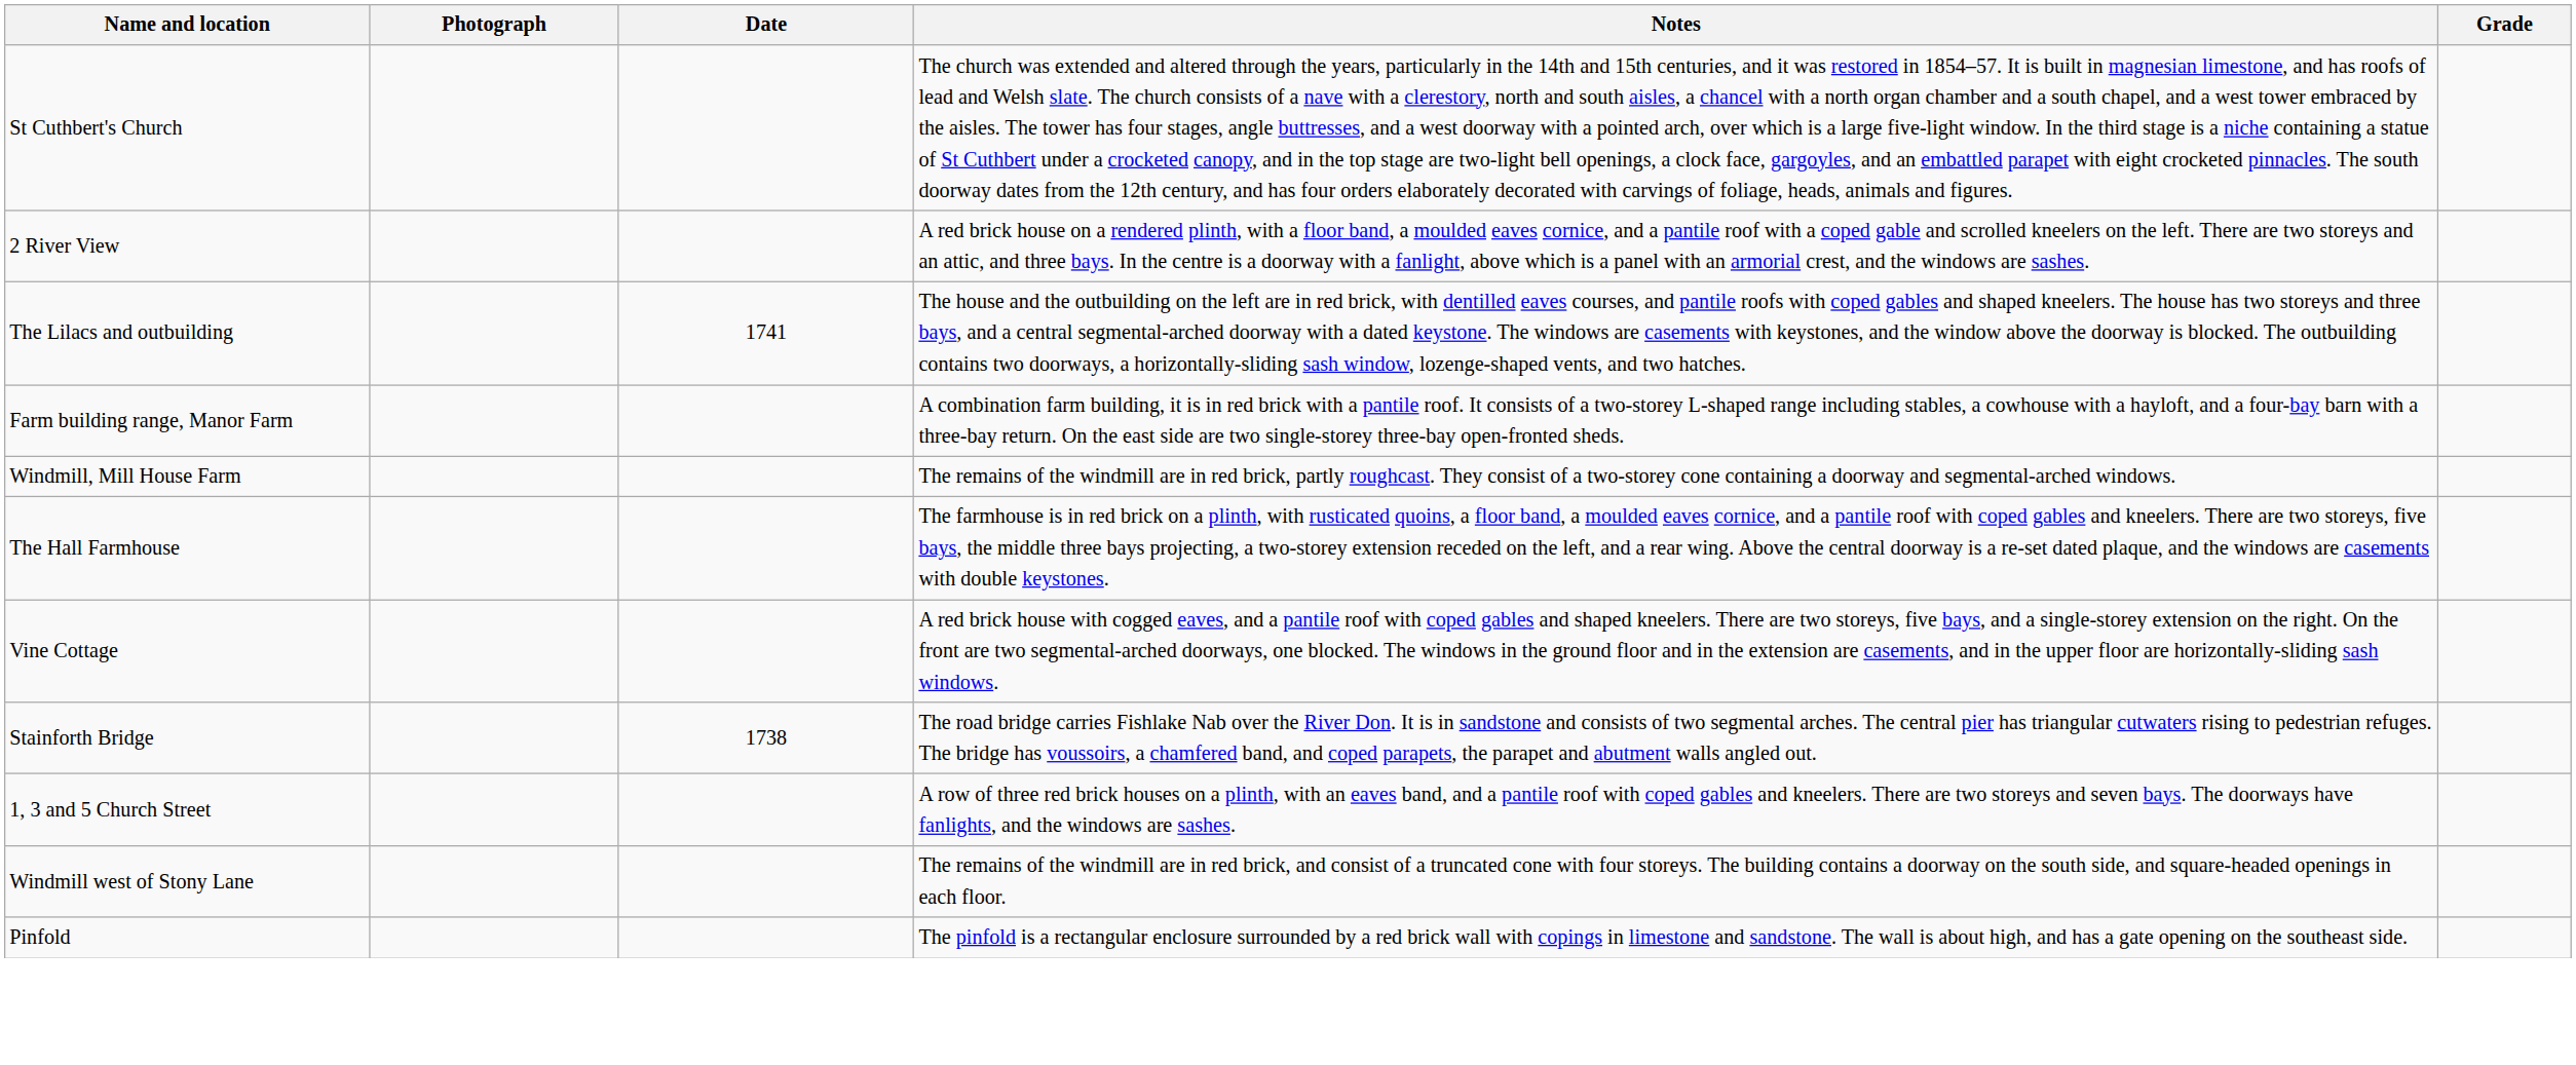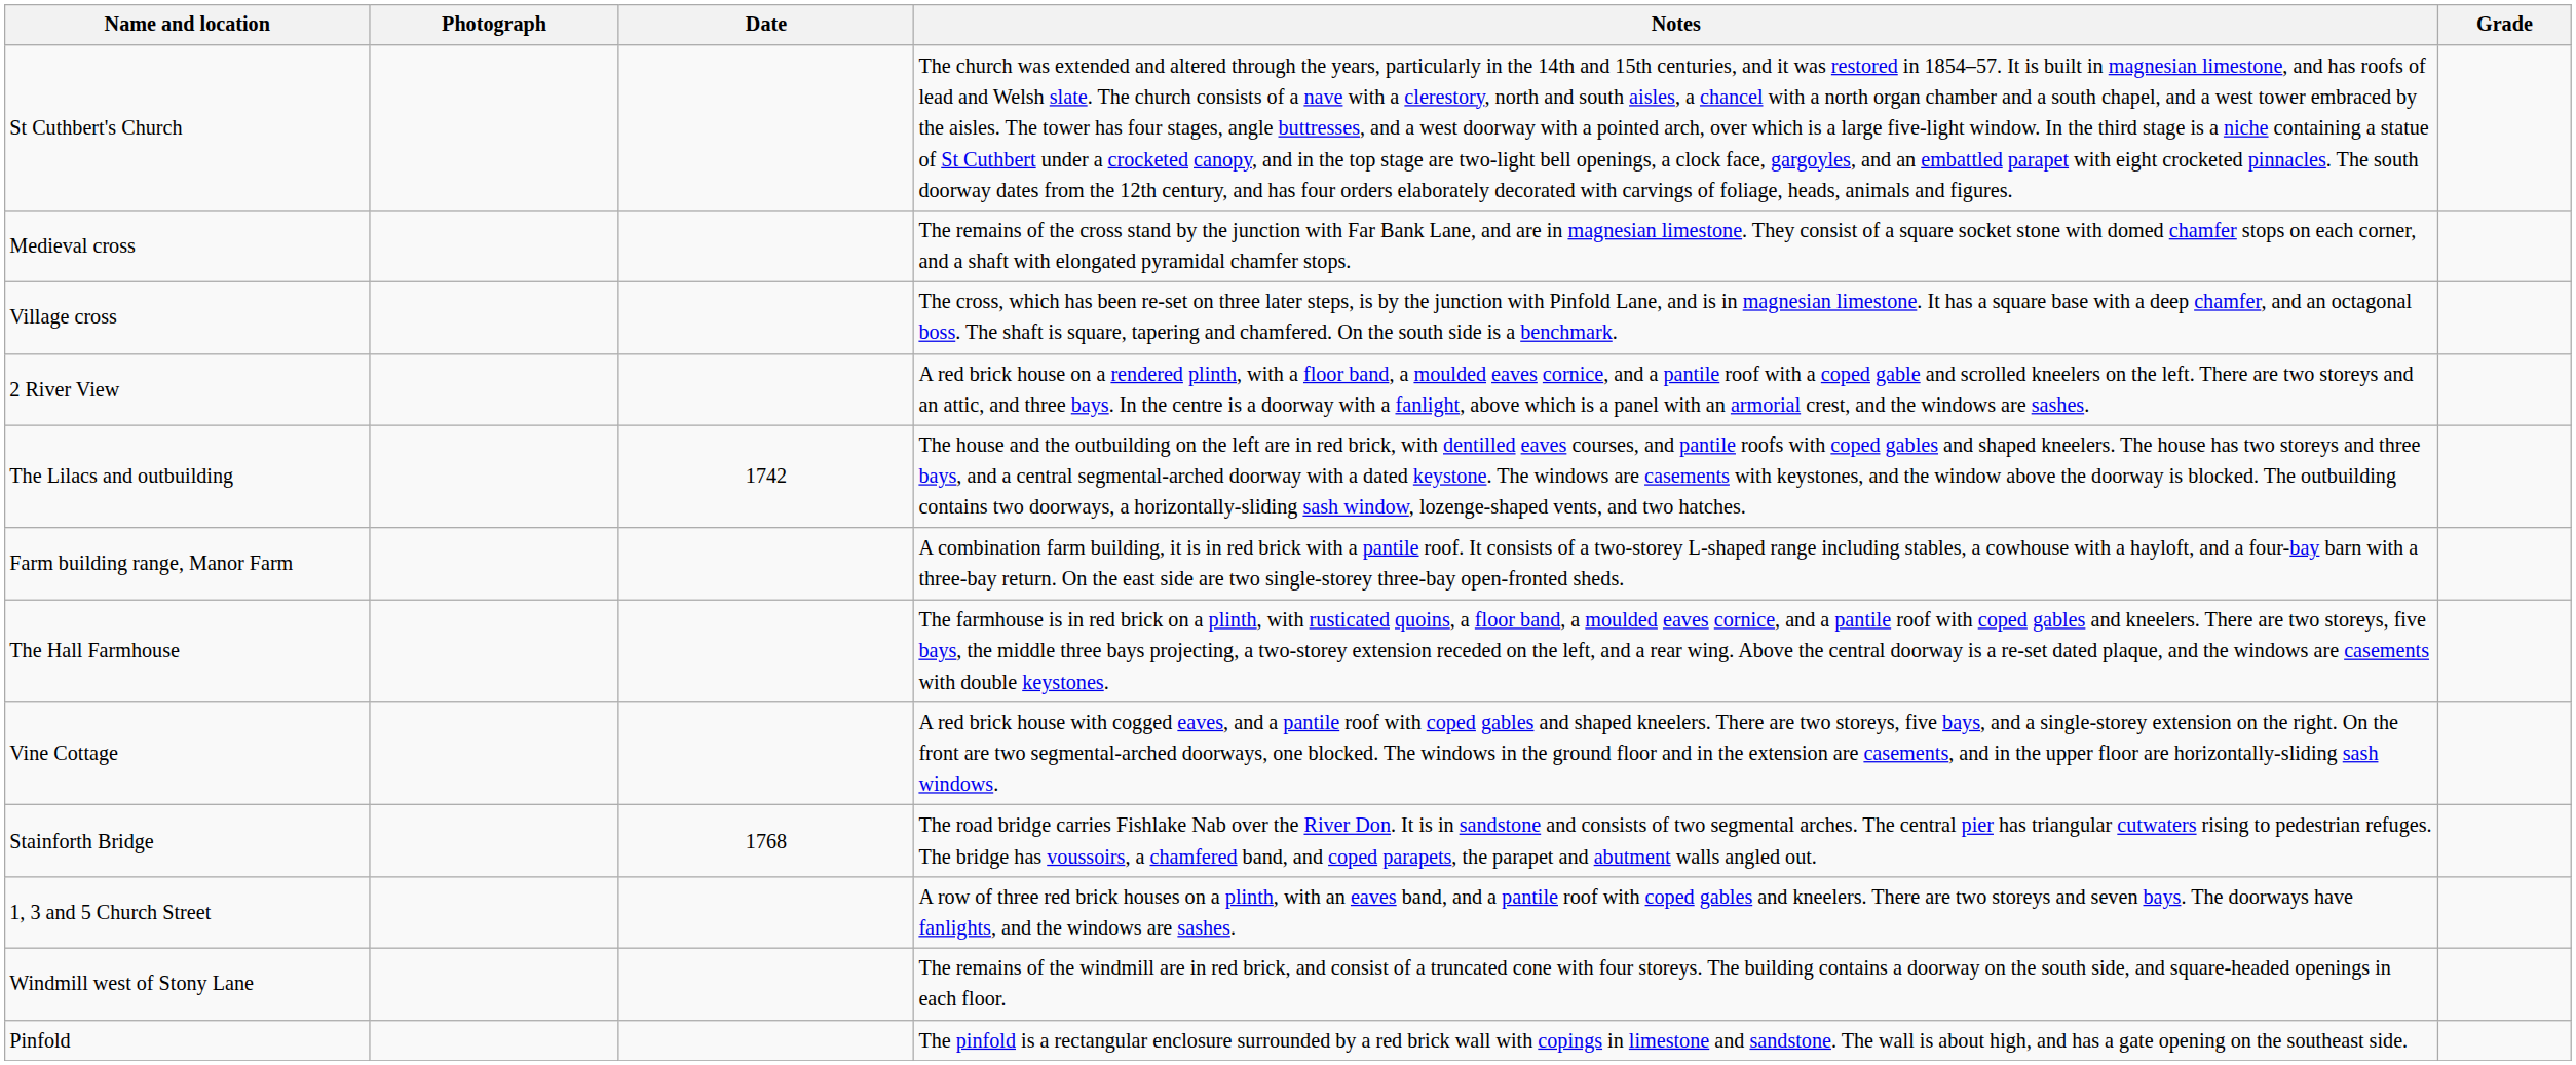+ row: Medieval cross | The remains of the cross stand by the junction with Far Bank Lane, and are in magnesian limestone. They consist of a square socket stone with domed chamfer stops on each corner, and a shaft with elongated pyramidal chamfer stops.
+ row: Village cross | The cross, which has been re-set on three later steps, is by the junction with Pinfold Lane, and is in magnesian limestone. It has a square base with a deep chamfer, and an octagonal boss. The shaft is square, tapering and chamfered. On the south side is a benchmark.
The Lilacs and outbuilding | Date: 1741 -> 1742
- row: Windmill, Mill House Farm | The remains of the windmill are in red brick, partly roughcast. They consist of a two-storey cone containing a doorway and segmental-arched windows.
Stainforth Bridge | Date: 1738 -> 1768
